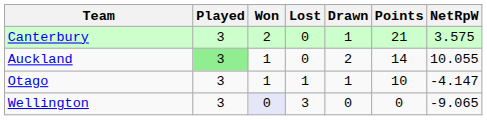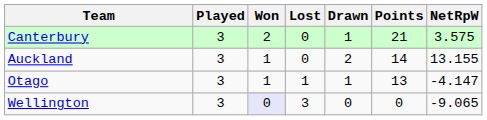Auckland | Played: lightgreen background -> no background
Auckland | NetRpW: 10.055 -> 13.155
Otago | Points: 10 -> 13
